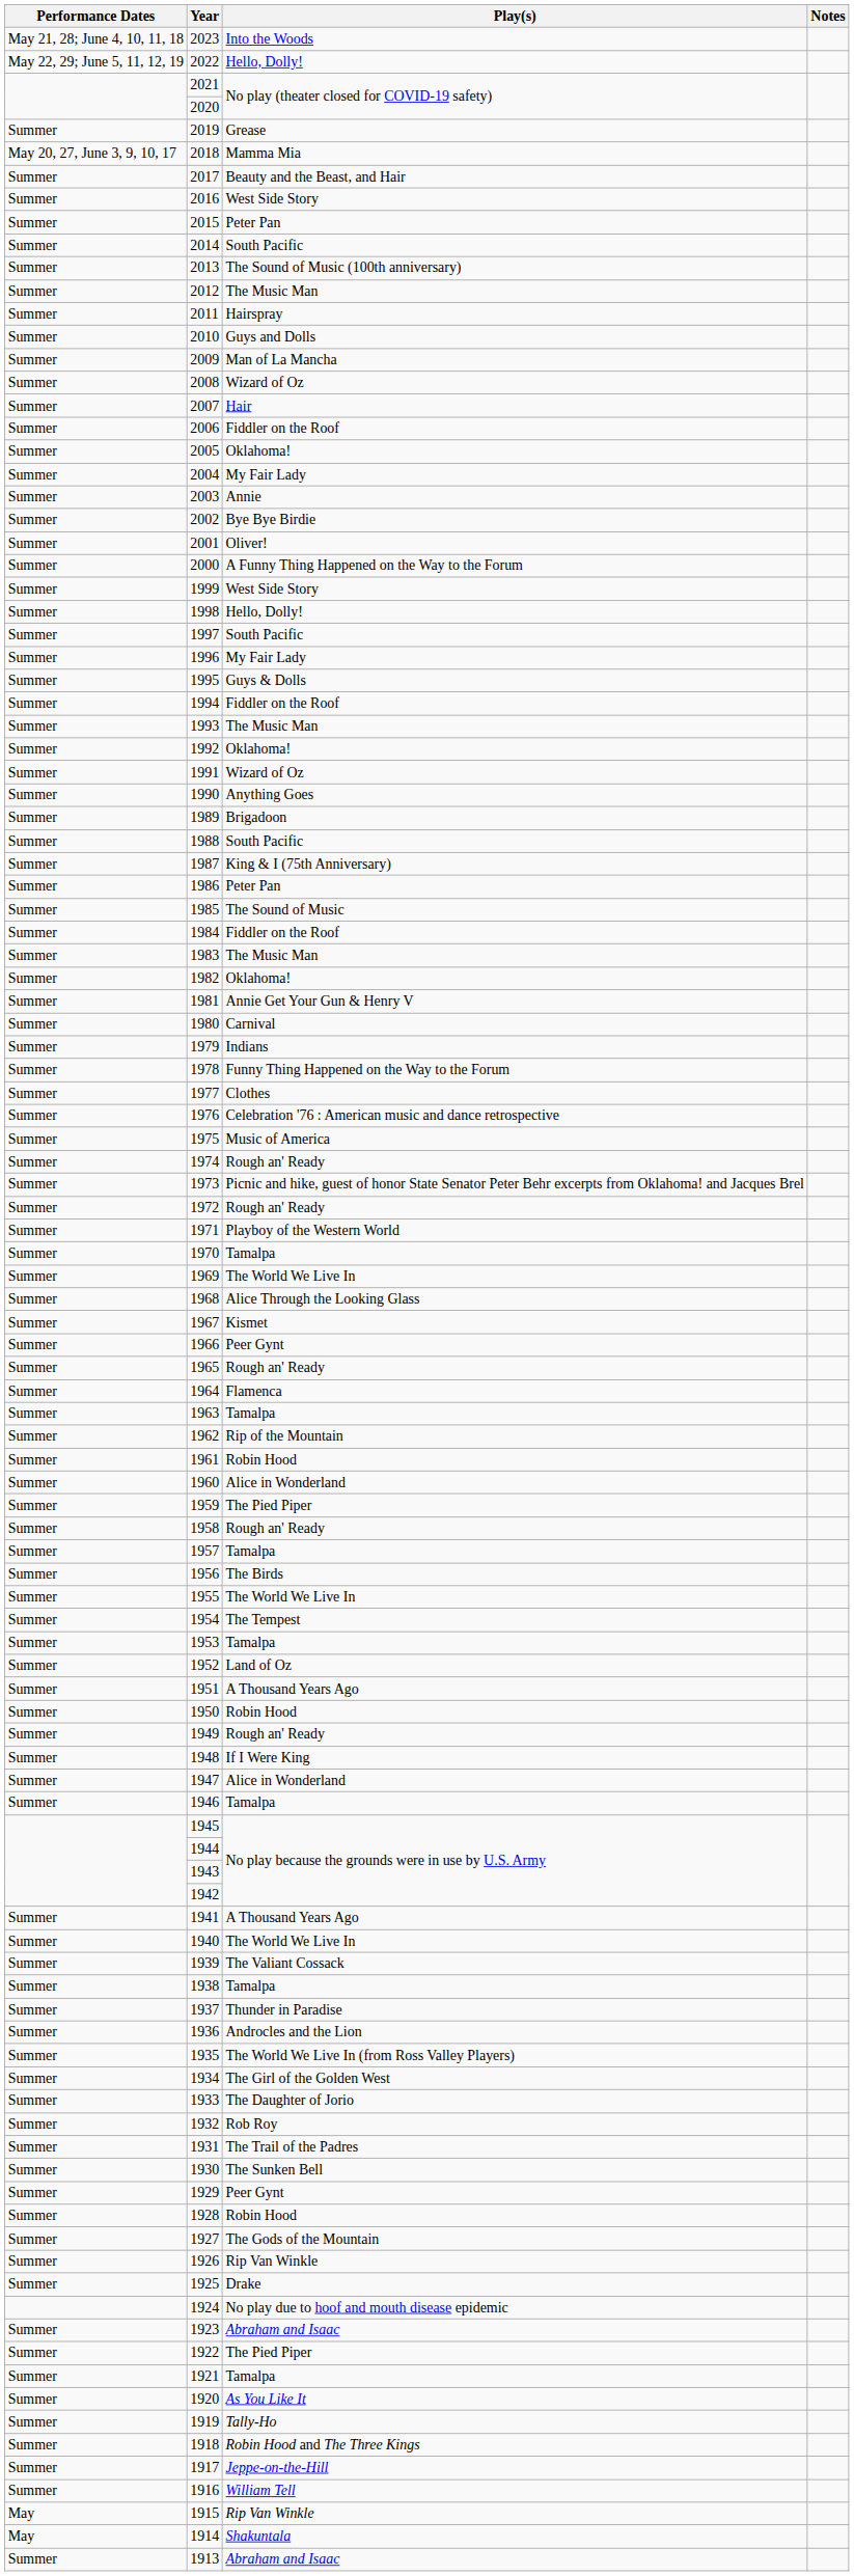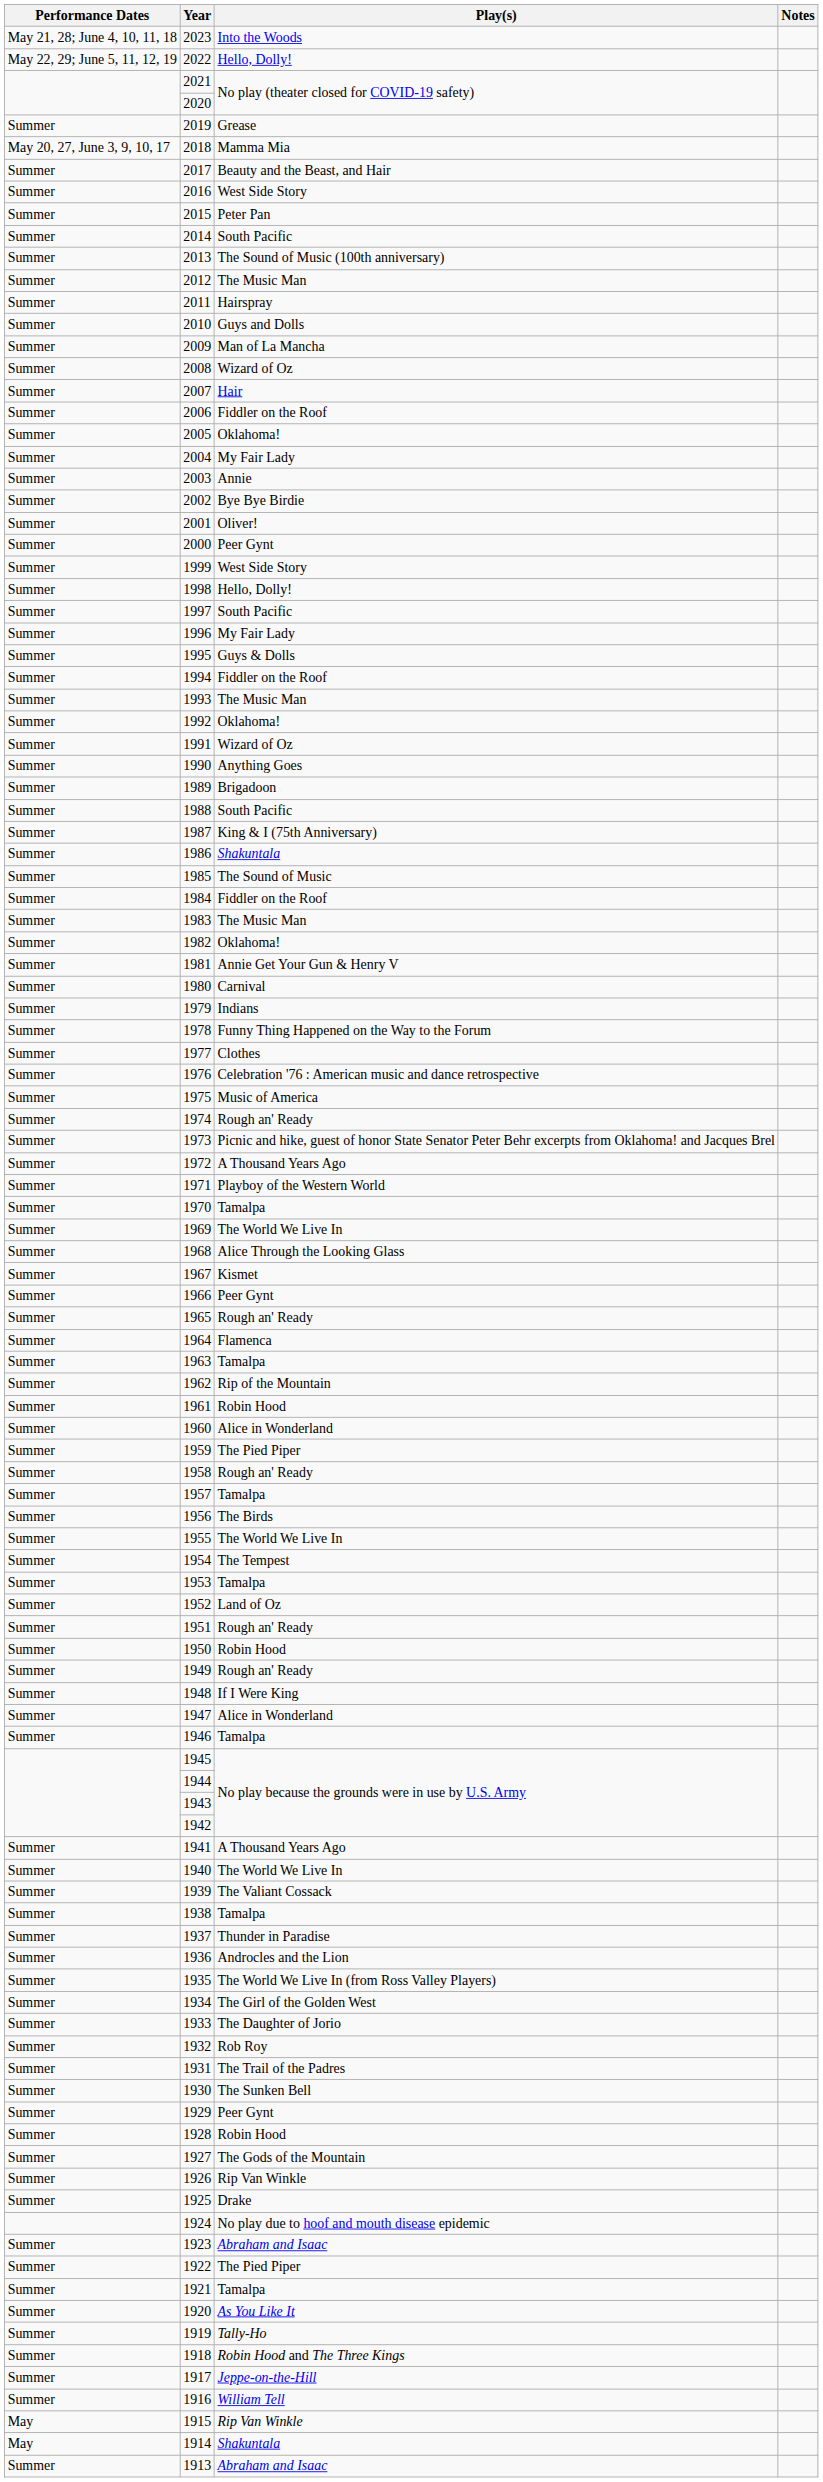2000 | Play(s): A Funny Thing Happened on the Way to the Forum -> Peer Gynt
1986 | Play(s): Peter Pan -> Shakuntala
1972 | Play(s): Rough an' Ready -> A Thousand Years Ago
1951 | Play(s): A Thousand Years Ago -> Rough an' Ready
